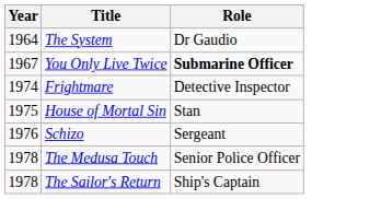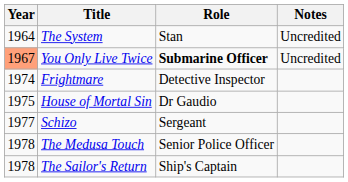+ column: Notes | Uncredited | Uncredited
The System | Role: Dr Gaudio -> Stan
You Only Live Twice | Year: no background -> lightsalmon background
House of Mortal Sin | Role: Stan -> Dr Gaudio
Schizo | Year: 1976 -> 1977
